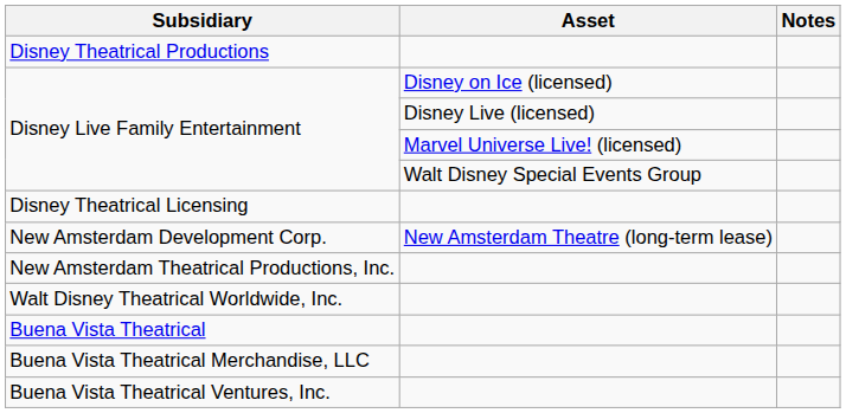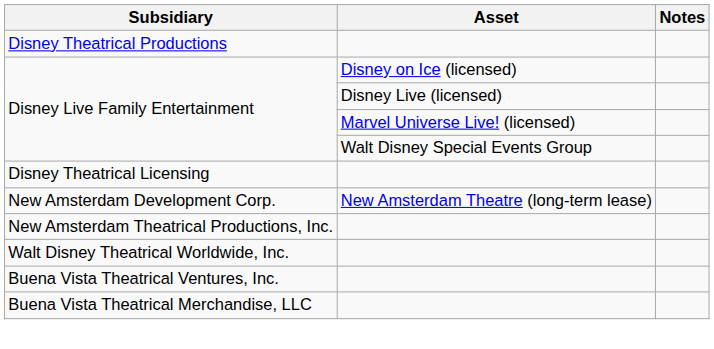- row: Buena Vista Theatrical
rows swapped: Buena Vista Theatrical Ventures, Inc. <-> Buena Vista Theatrical Merchandise, LLC
